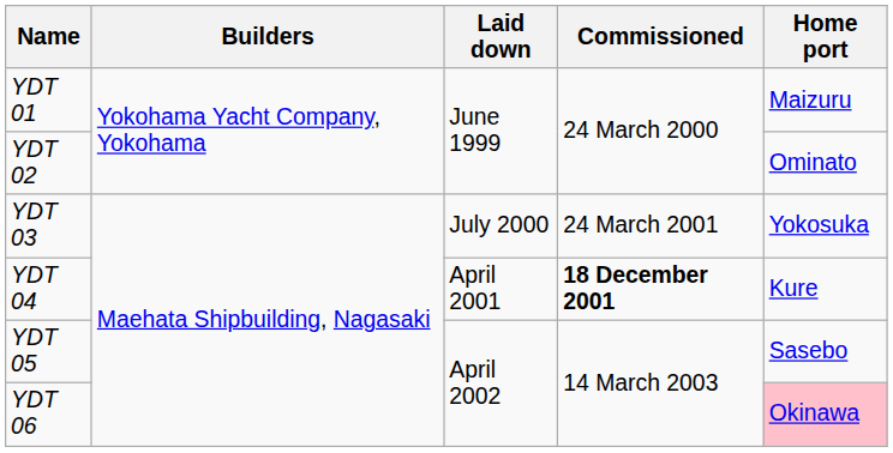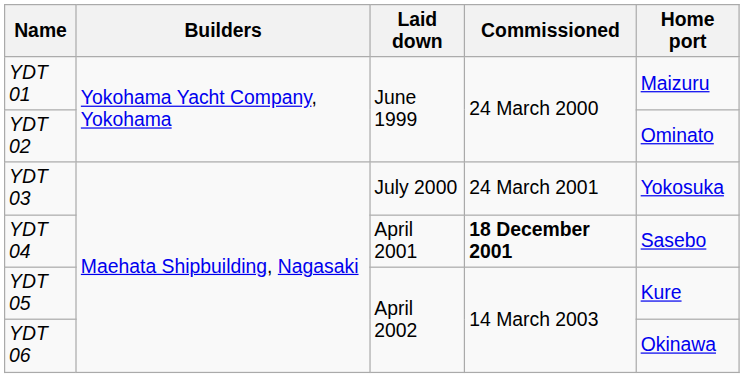YDT 04 | Home port: Kure -> Sasebo
YDT 05 | Home port: Sasebo -> Kure
YDT 06 | Home port: pink background -> no background
